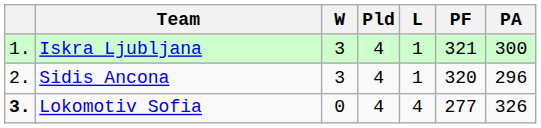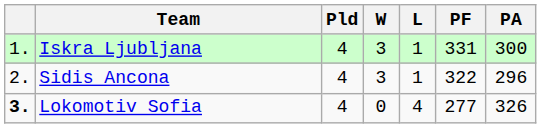columns swapped: Pld <-> W
Iskra Ljubljana | PF: 321 -> 331
Sidis Ancona | PF: 320 -> 322
